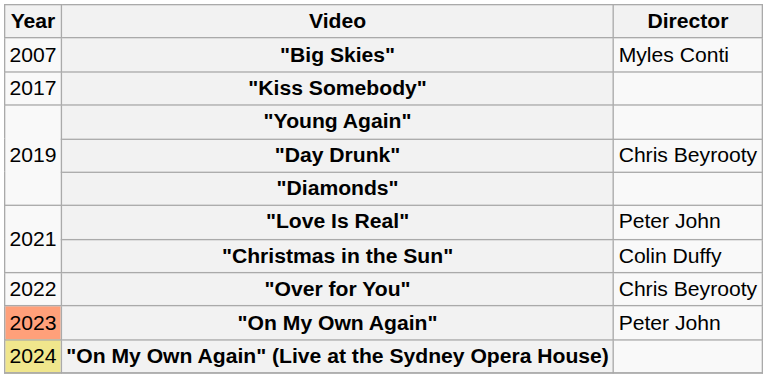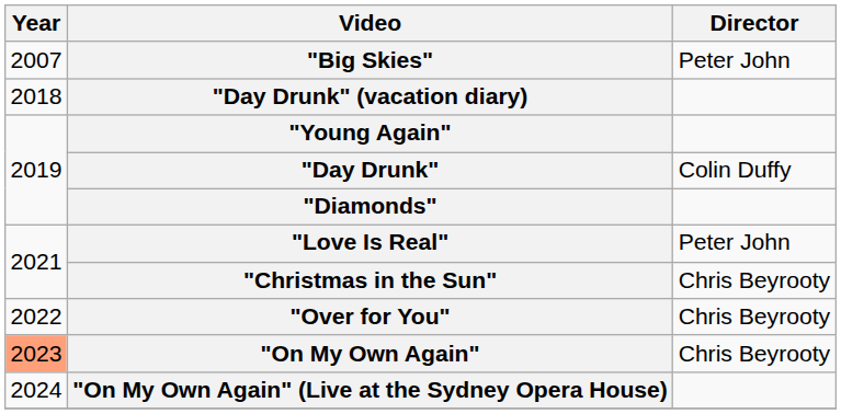"Big Skies" | Director: Myles Conti -> Peter John
- row: 2017 | "Kiss Somebody"
+ row: 2018 | "Day Drunk" (vacation diary)
"Day Drunk" | Director: Chris Beyrooty -> Colin Duffy
"Christmas in the Sun" | Director: Colin Duffy -> Chris Beyrooty
"On My Own Again" | Director: Peter John -> Chris Beyrooty
"On My Own Again" (Live at the Sydney Opera House) | Year: khaki background -> no background
